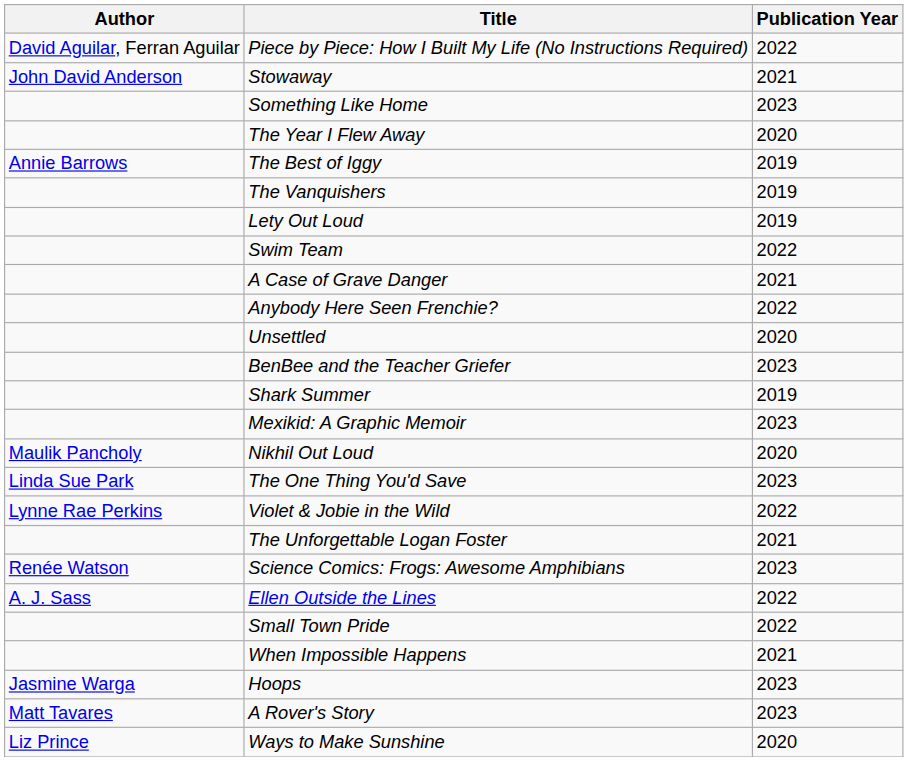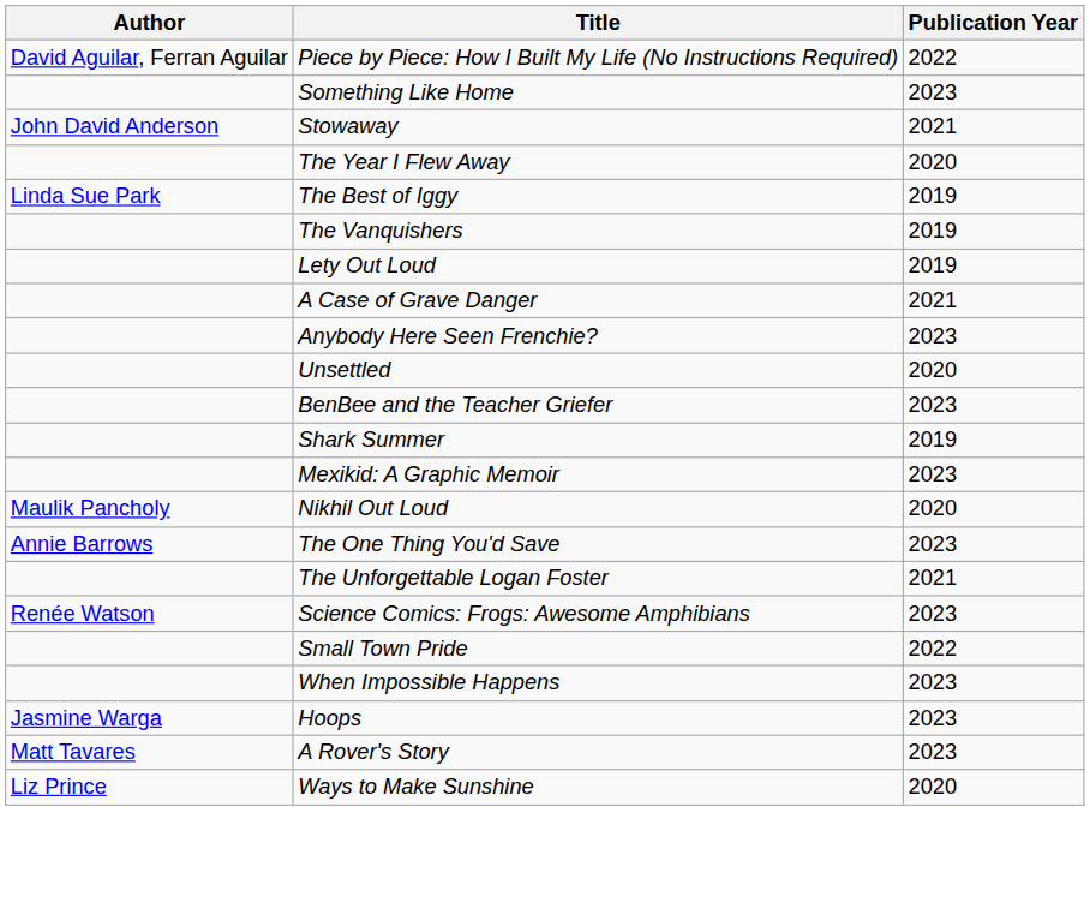rows swapped: Stowaway <-> Something Like Home
The Best of Iggy | Author: Annie Barrows -> Linda Sue Park
- row: Swim Team | 2022
Anybody Here Seen Frenchie? | Publication Year: 2022 -> 2023
The One Thing You'd Save | Author: Linda Sue Park -> Annie Barrows
- row: Lynne Rae Perkins | Violet & Jobie in the Wild | 2022
- row: A. J. Sass | Ellen Outside the Lines | 2022
When Impossible Happens | Publication Year: 2021 -> 2023
